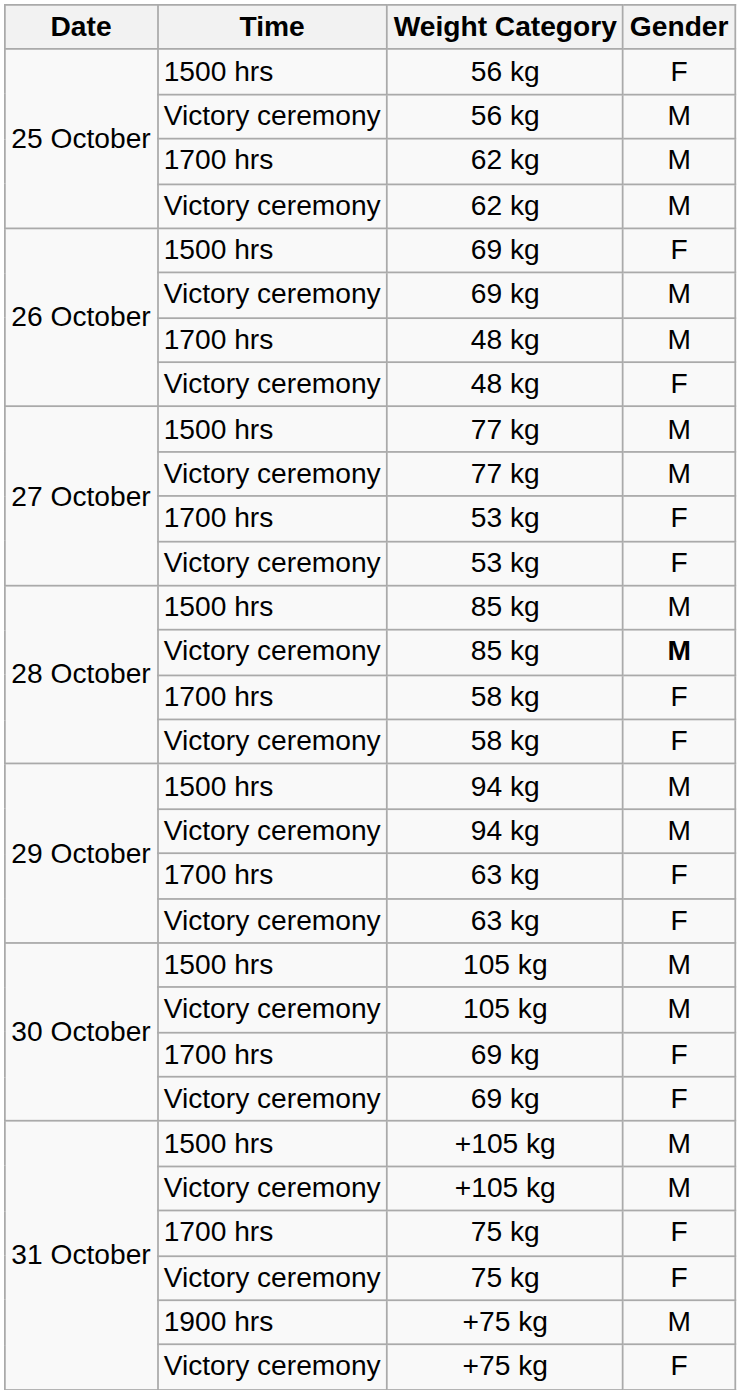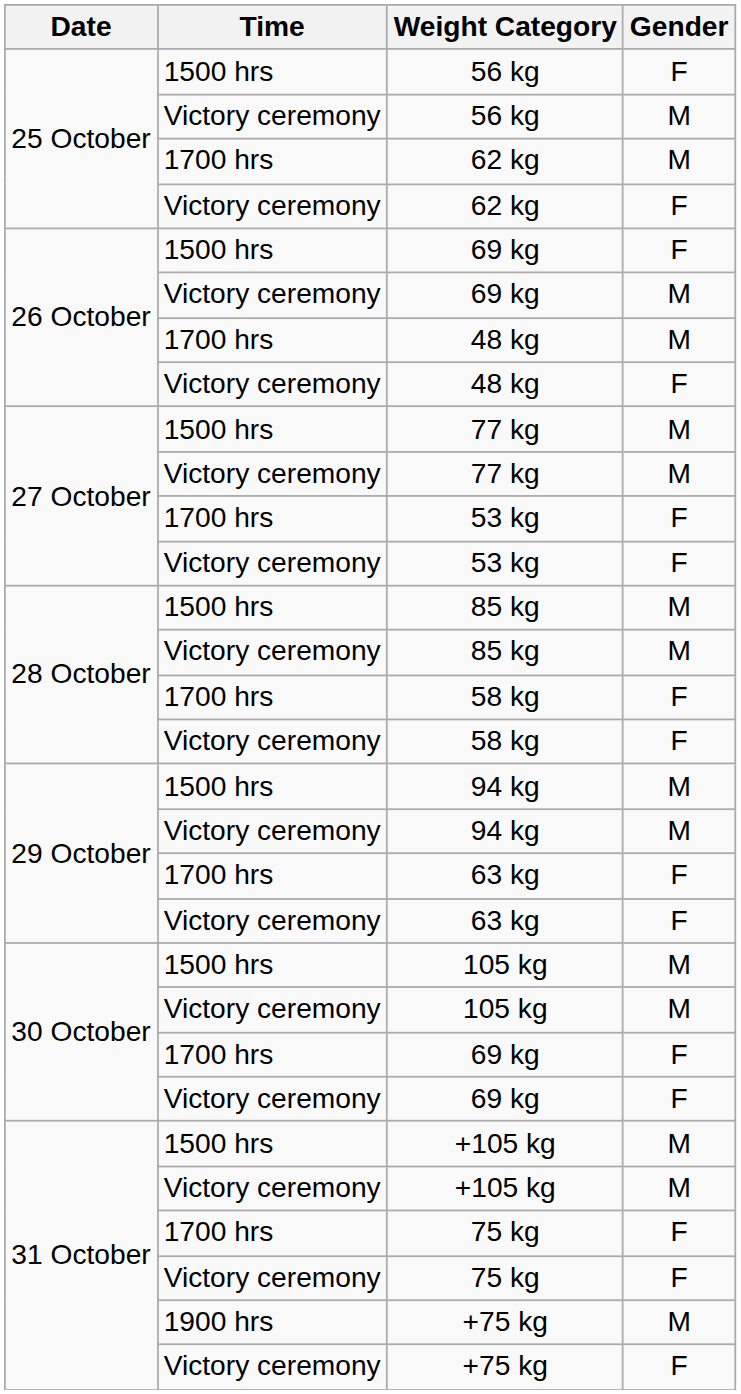Victory ceremony / 62 kg | Gender: M -> F
Victory ceremony / 85 kg | Gender: bold -> normal
